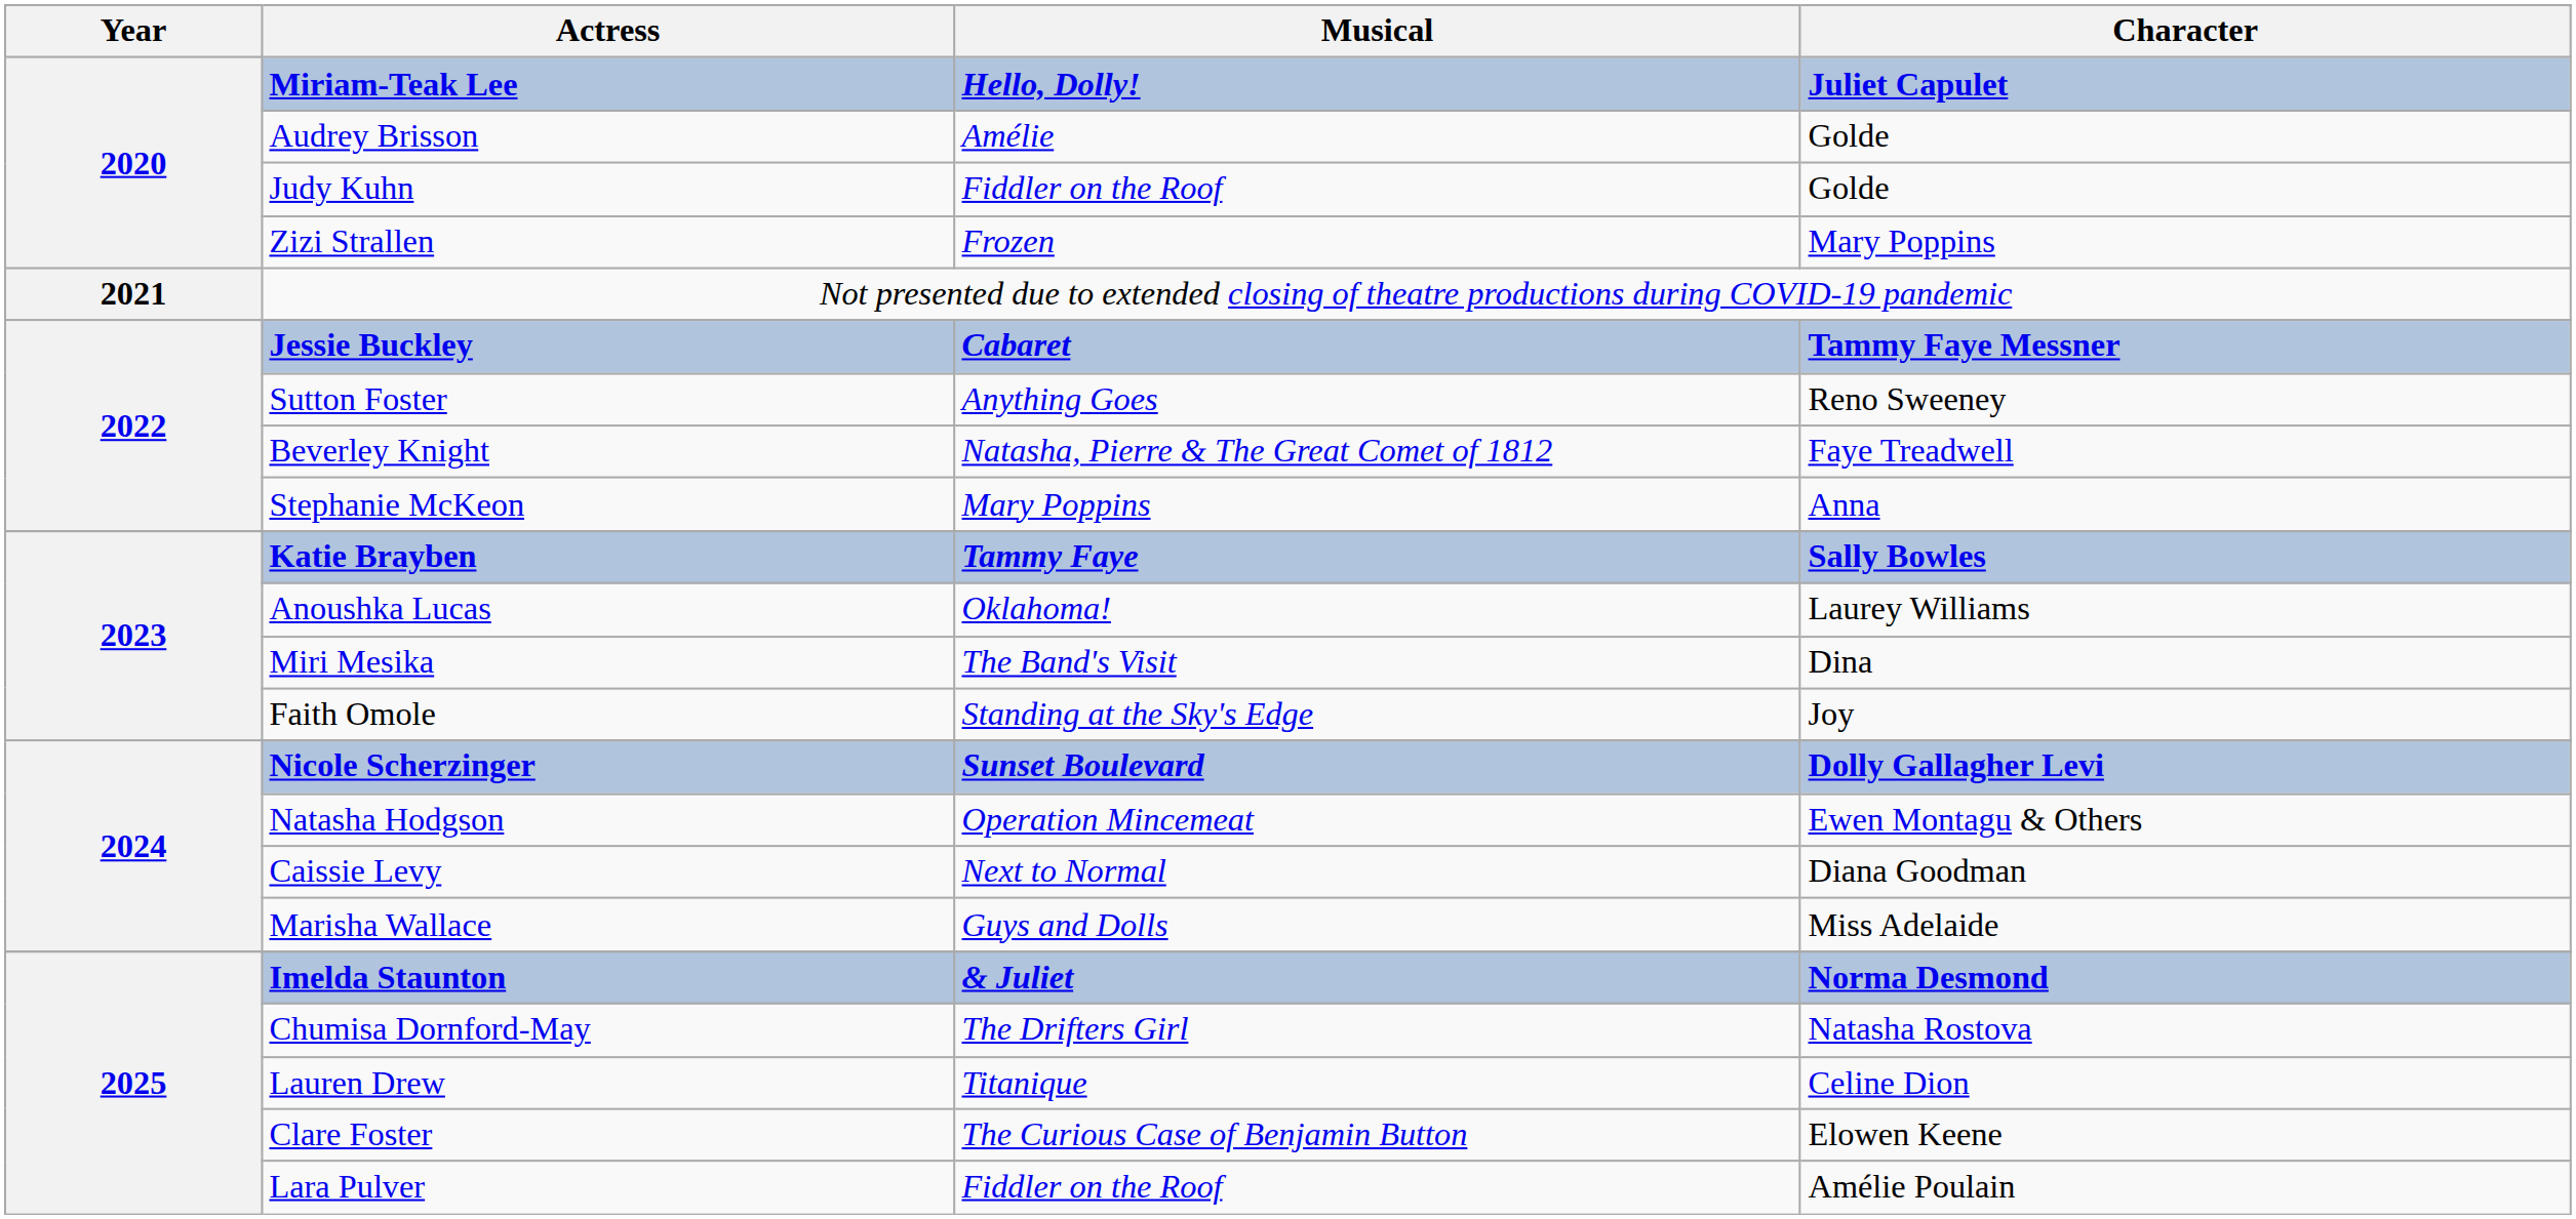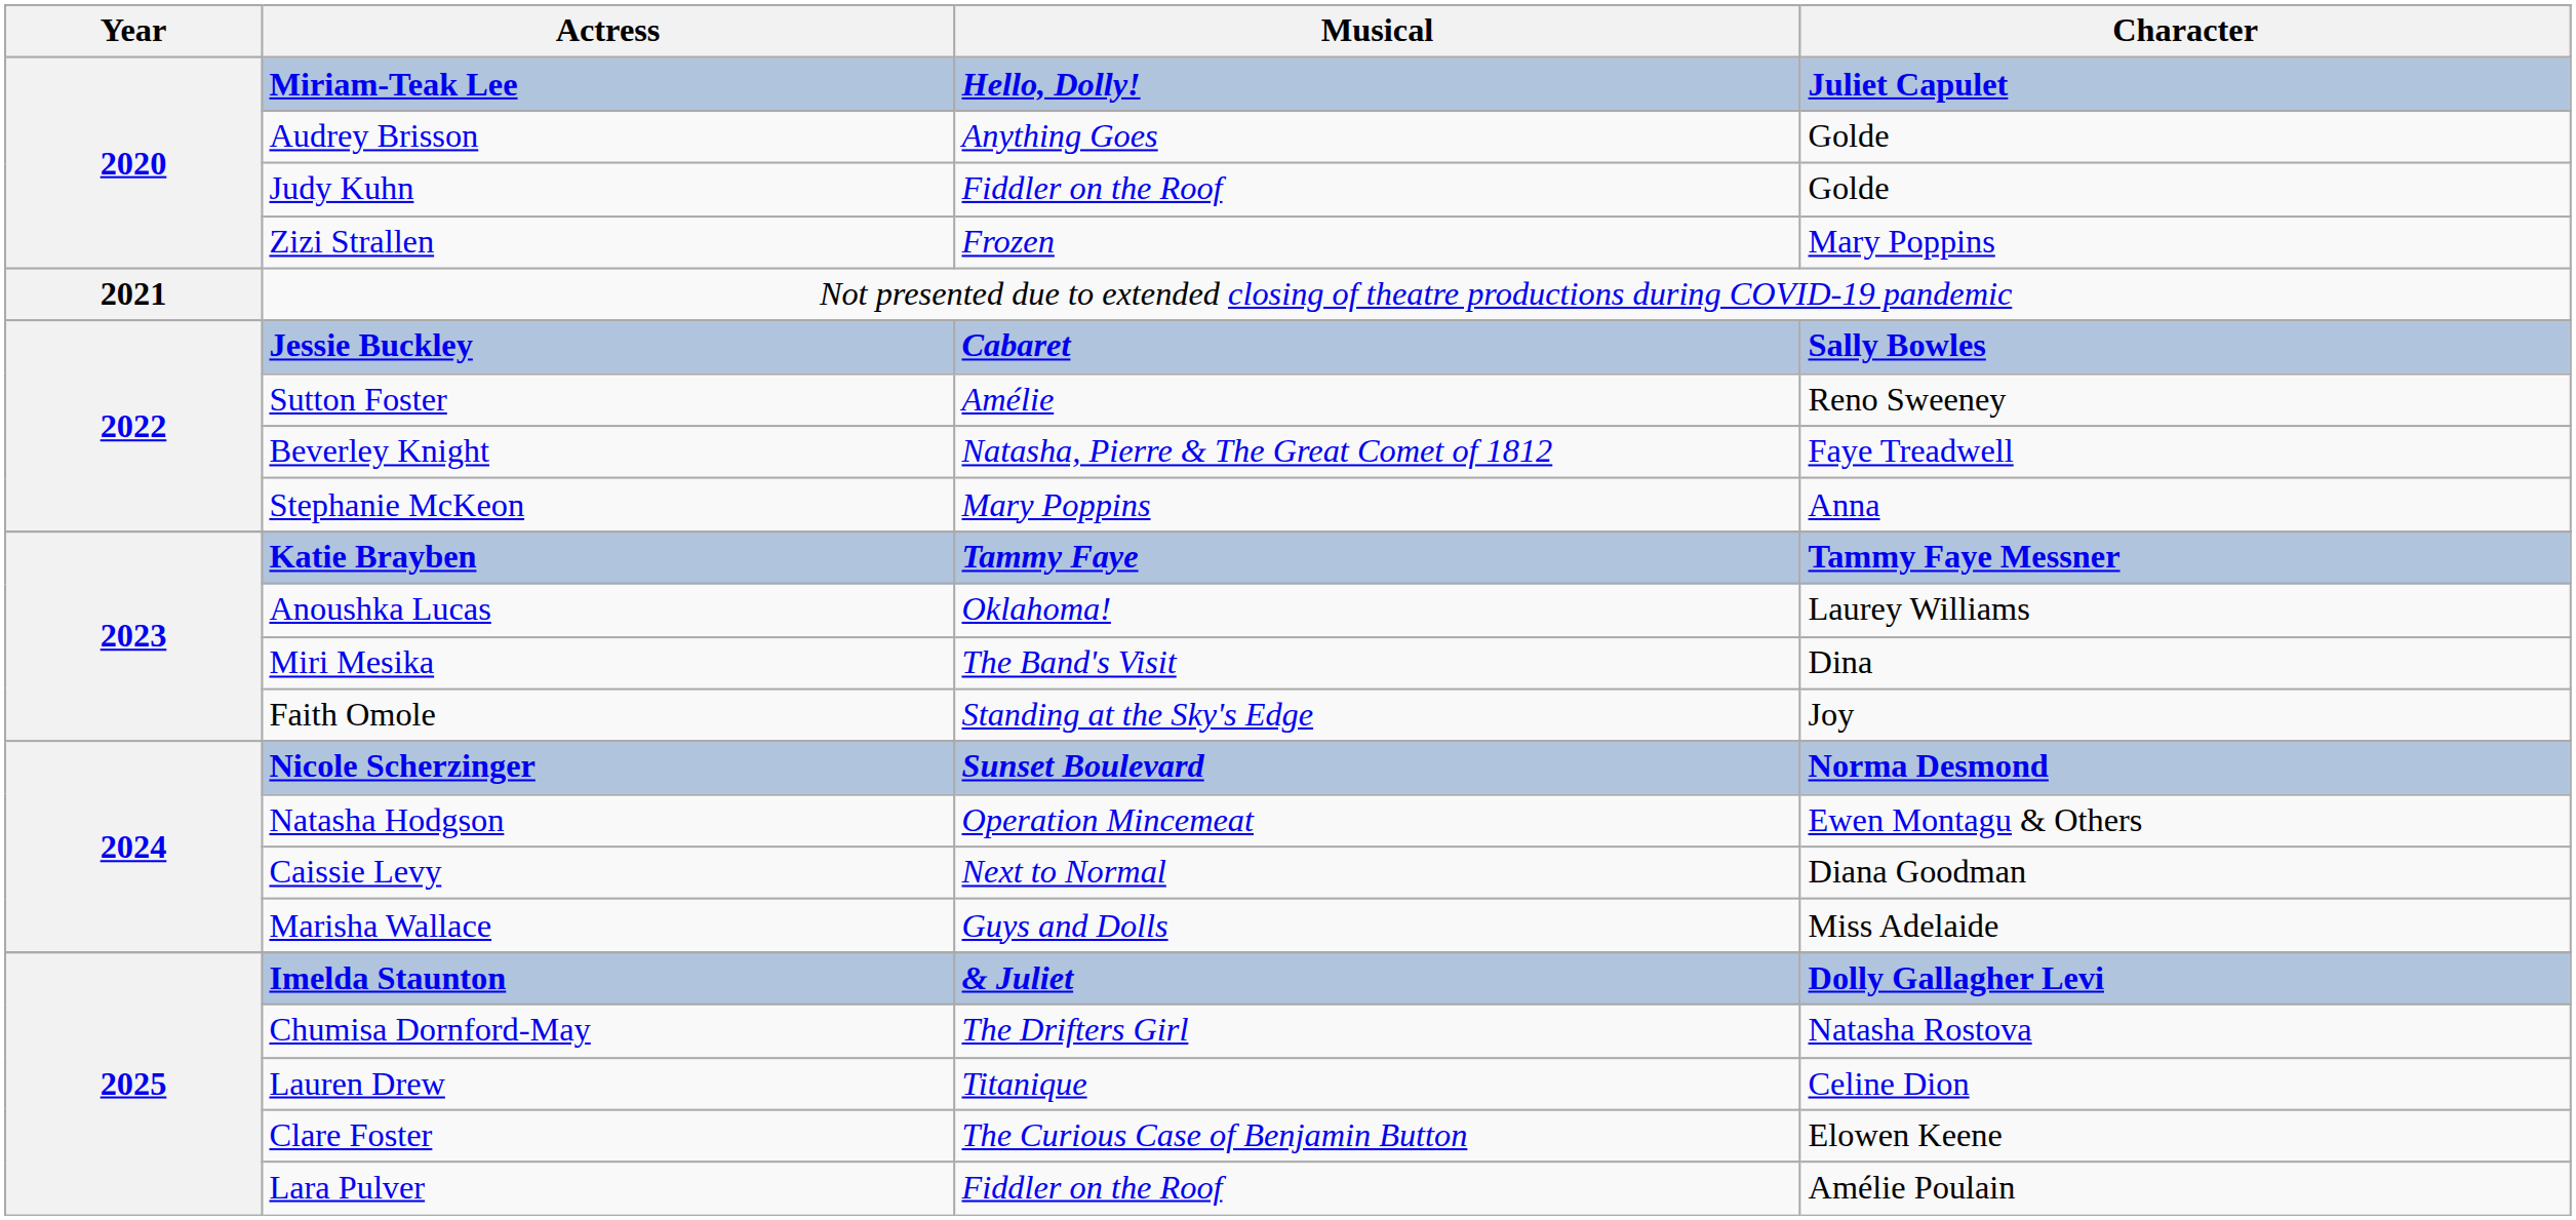Audrey Brisson | Musical: Amélie -> Anything Goes
Jessie Buckley | Character: Tammy Faye Messner -> Sally Bowles
Sutton Foster | Musical: Anything Goes -> Amélie
Katie Brayben | Character: Sally Bowles -> Tammy Faye Messner
Nicole Scherzinger | Character: Dolly Gallagher Levi -> Norma Desmond
Imelda Staunton | Character: Norma Desmond -> Dolly Gallagher Levi
